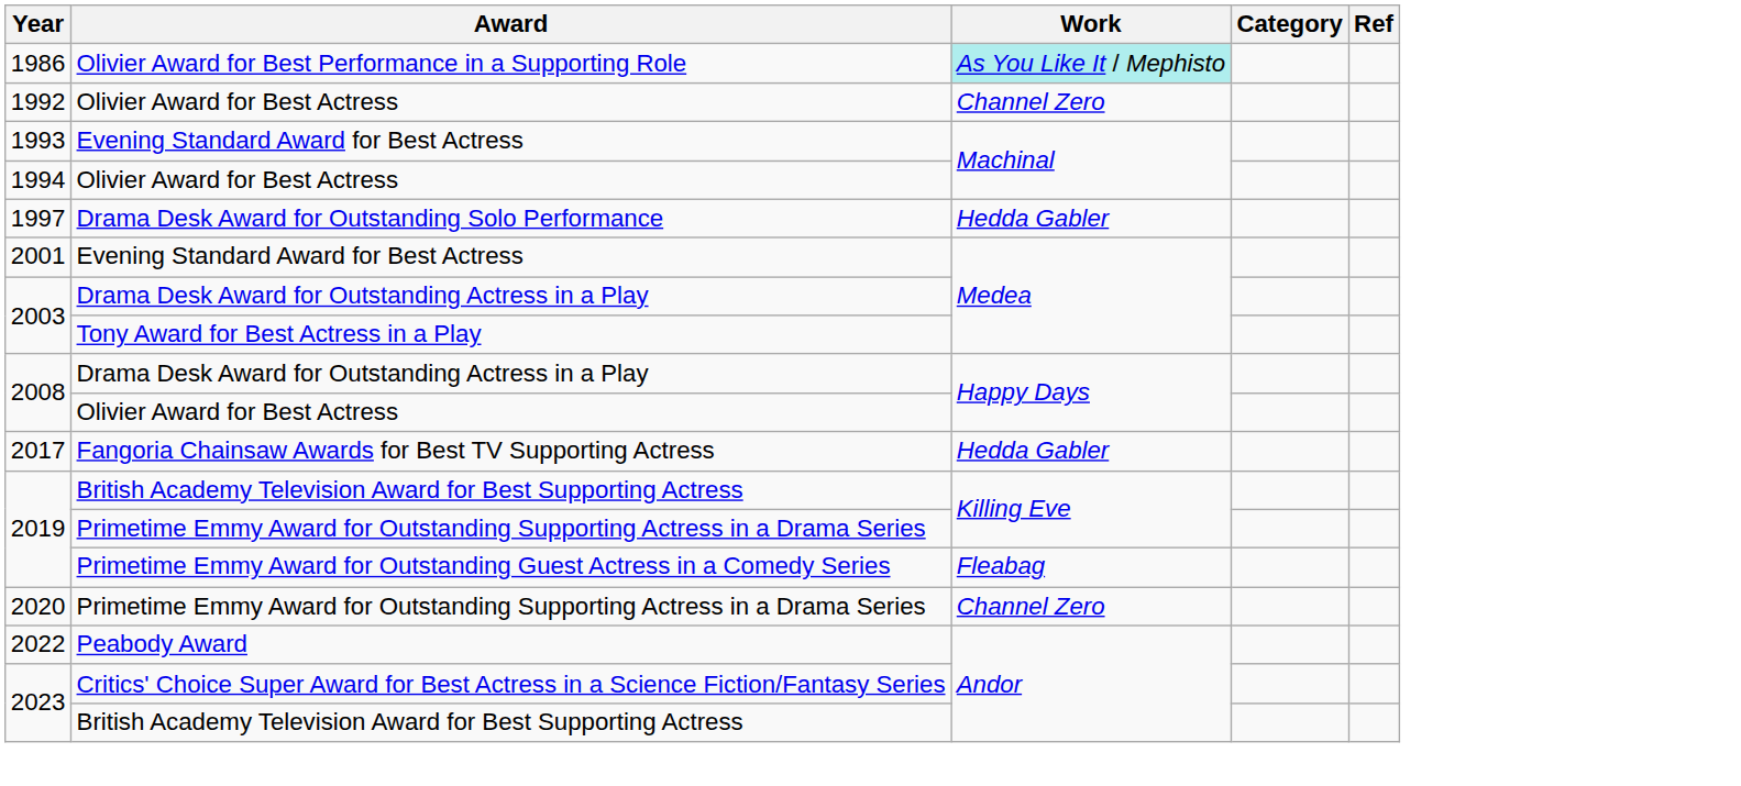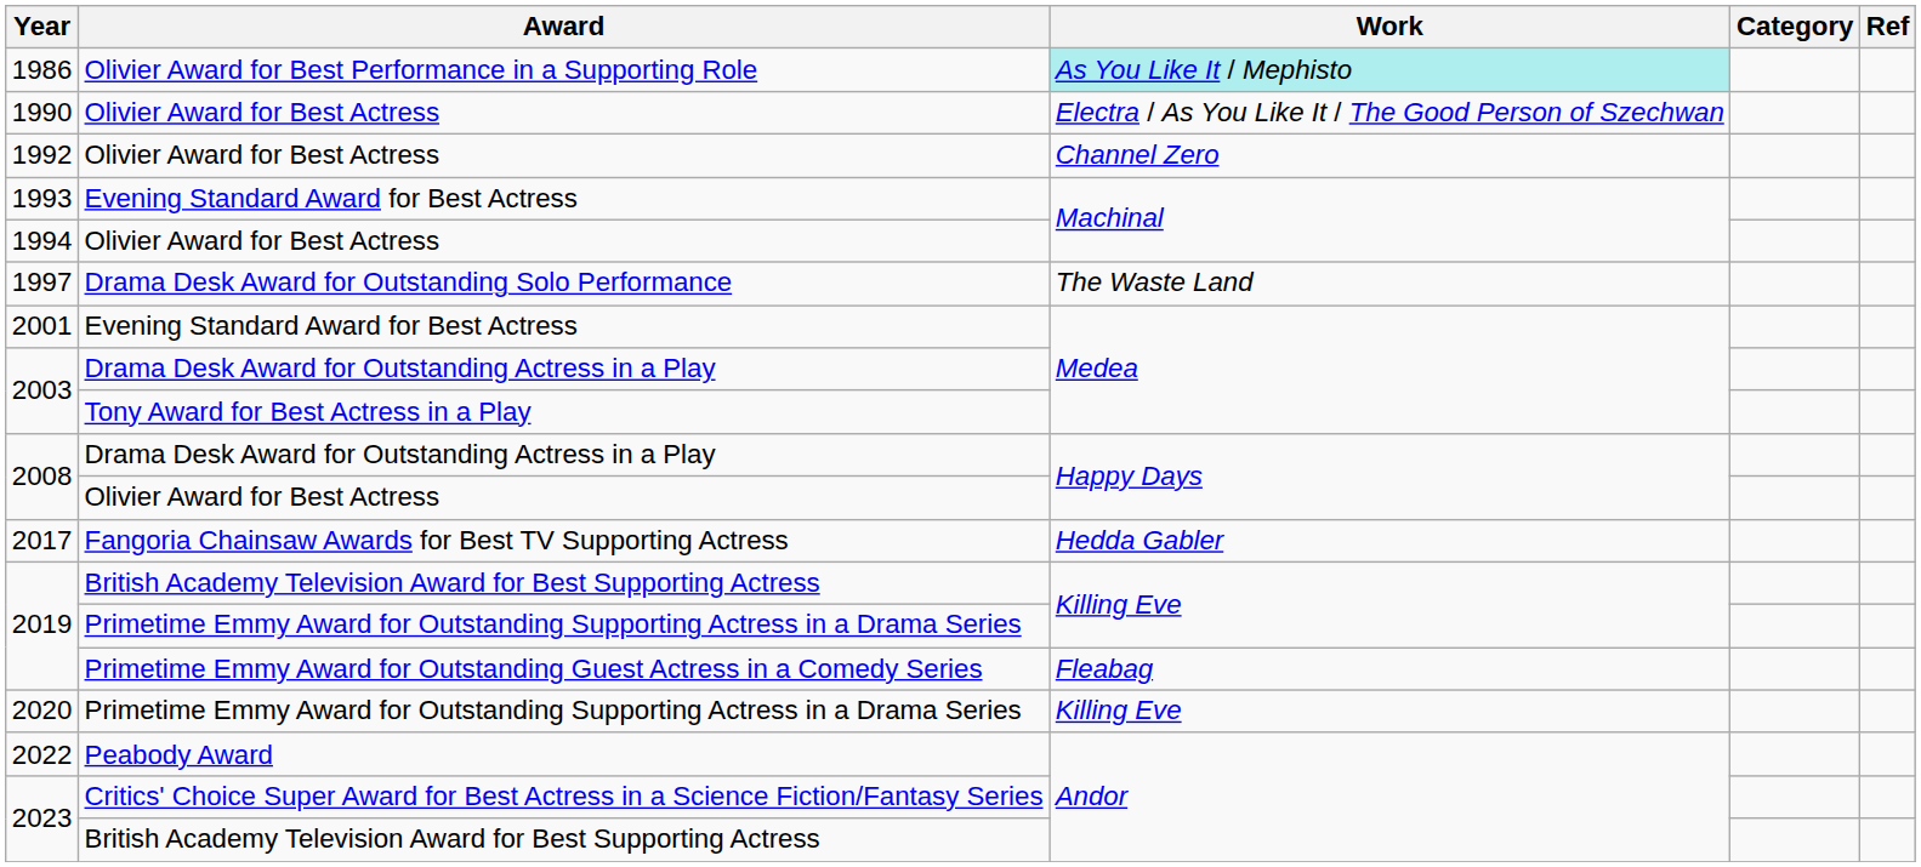+ row: 1990 | Olivier Award for Best Actress | Electra / As You Like It / The Good Person of Szechwan
1997 | Work: Hedda Gabler -> The Waste Land
2020 | Work: Channel Zero -> Killing Eve
